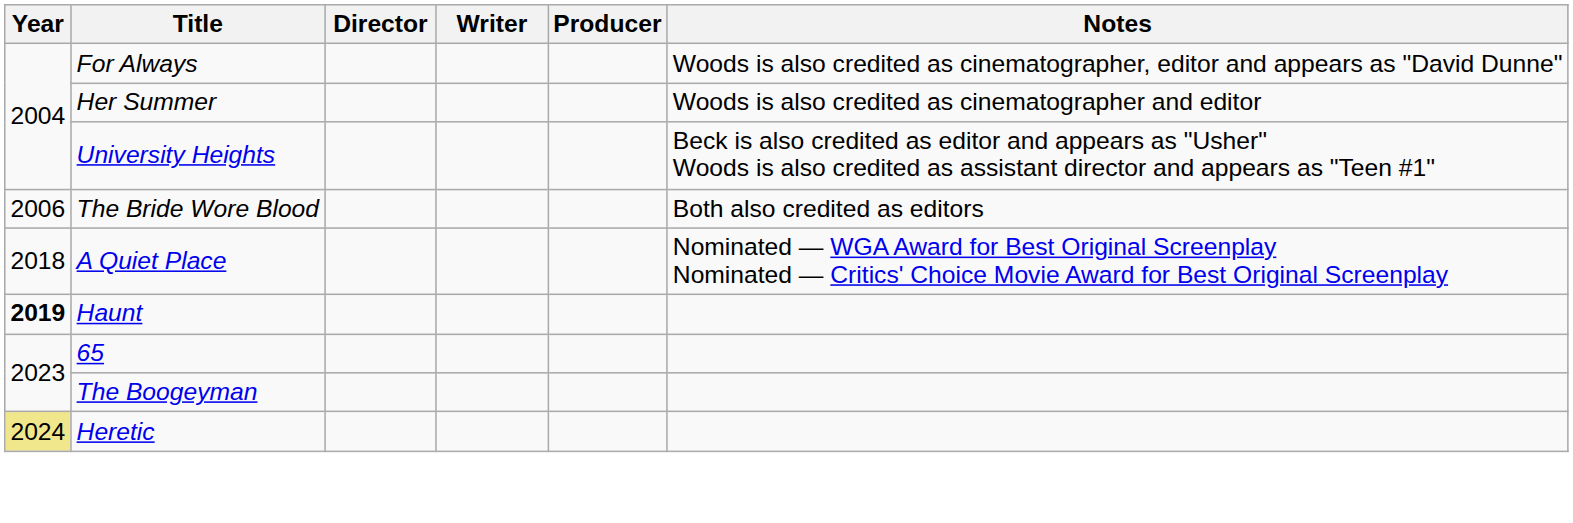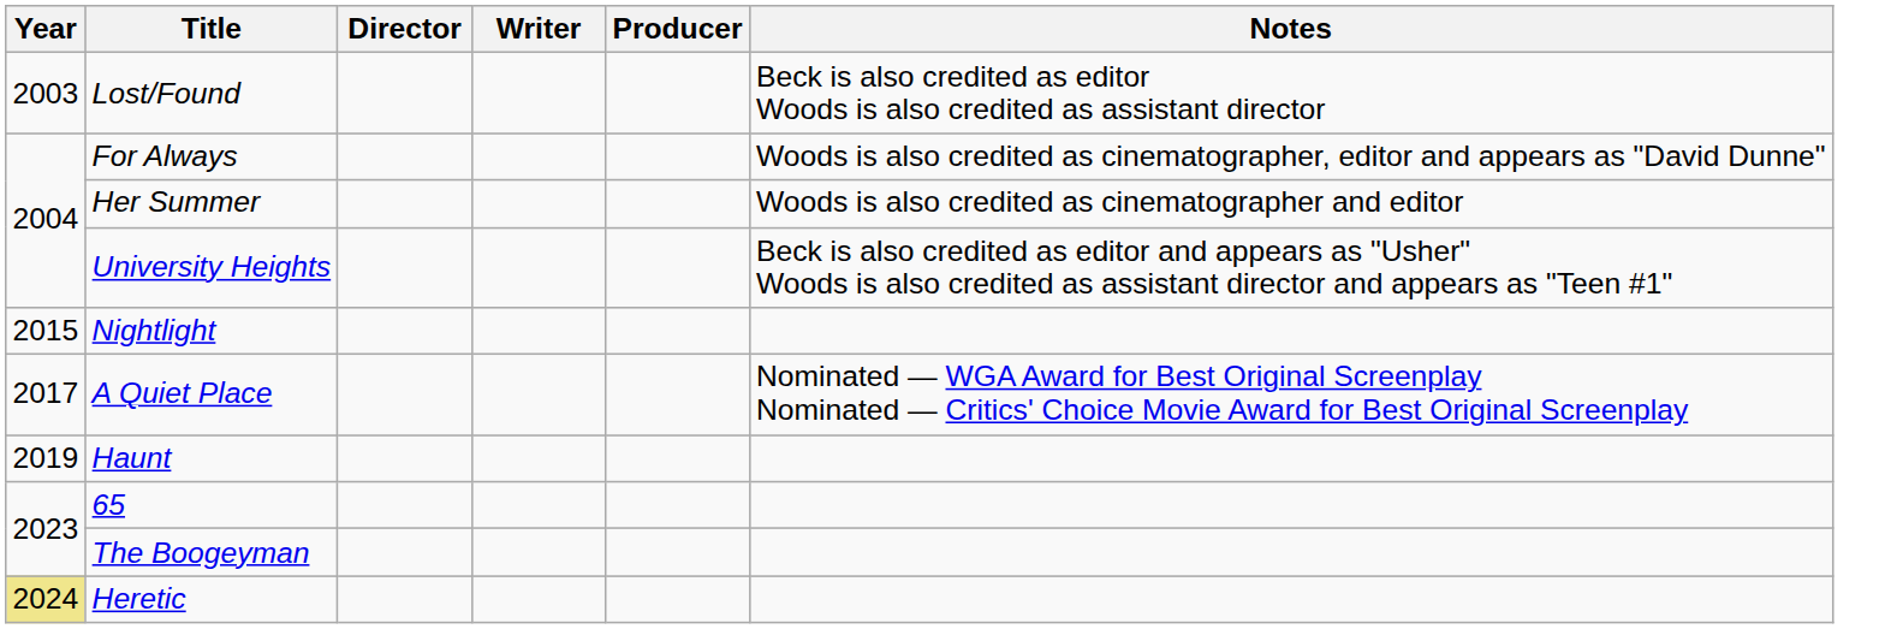+ row: 2003 | Lost/Found | Beck is also credited as editor Woods is also credited as assistant director
- row: 2006 | The Bride Wore Blood | Both also credited as editors
+ row: 2015 | Nightlight
A Quiet Place | Year: 2018 -> 2017
Haunt | Year: bold -> normal
